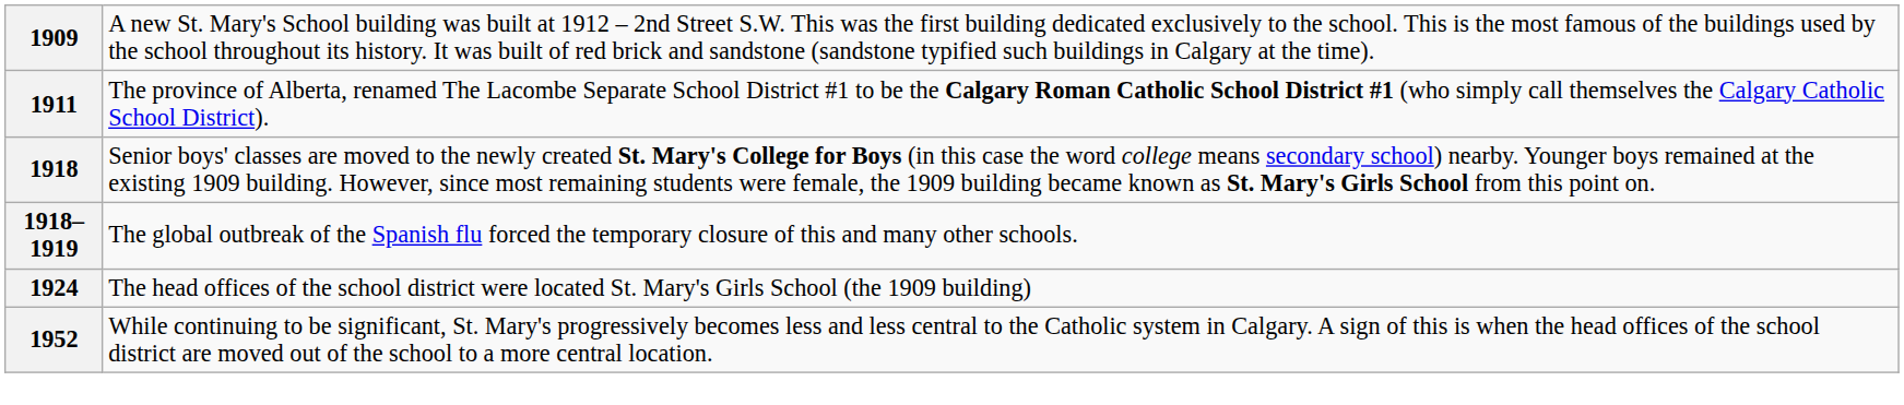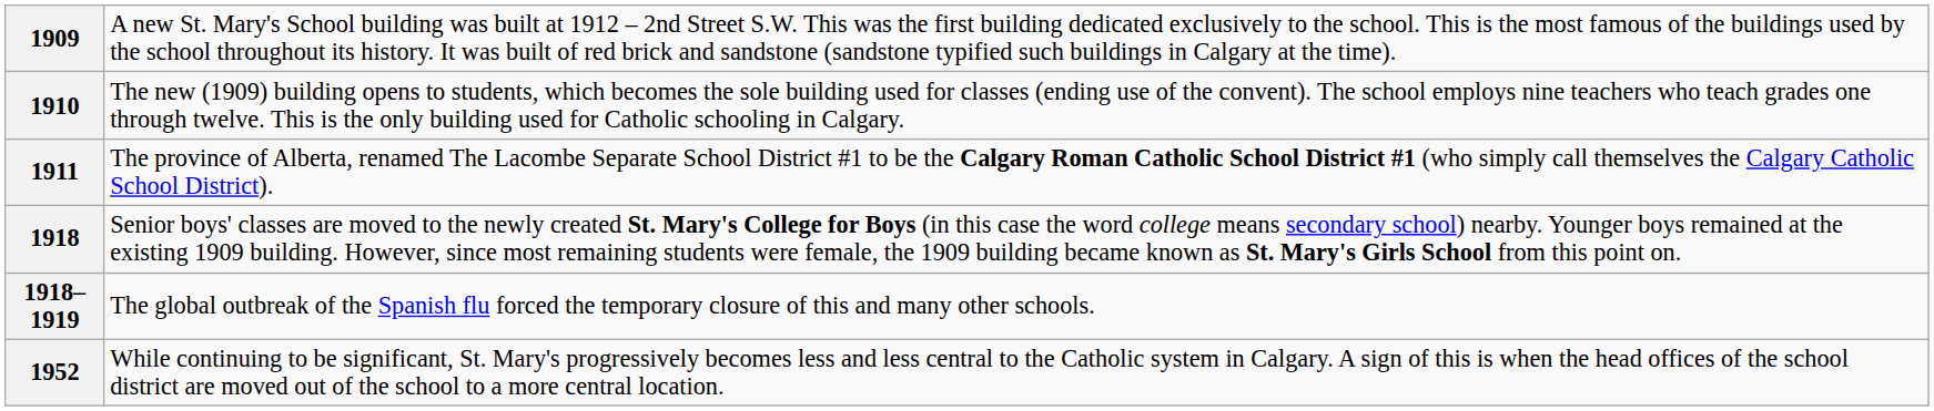+ row: 1910 | The new (1909) building opens to students, which becomes the sole building used for classes (ending use of the convent). The school employs nine teachers who teach grades one through twelve. This is the only building used for Catholic schooling in Calgary.
- row: 1924 | The head offices of the school district were located St. Mary's Girls School (the 1909 building)
